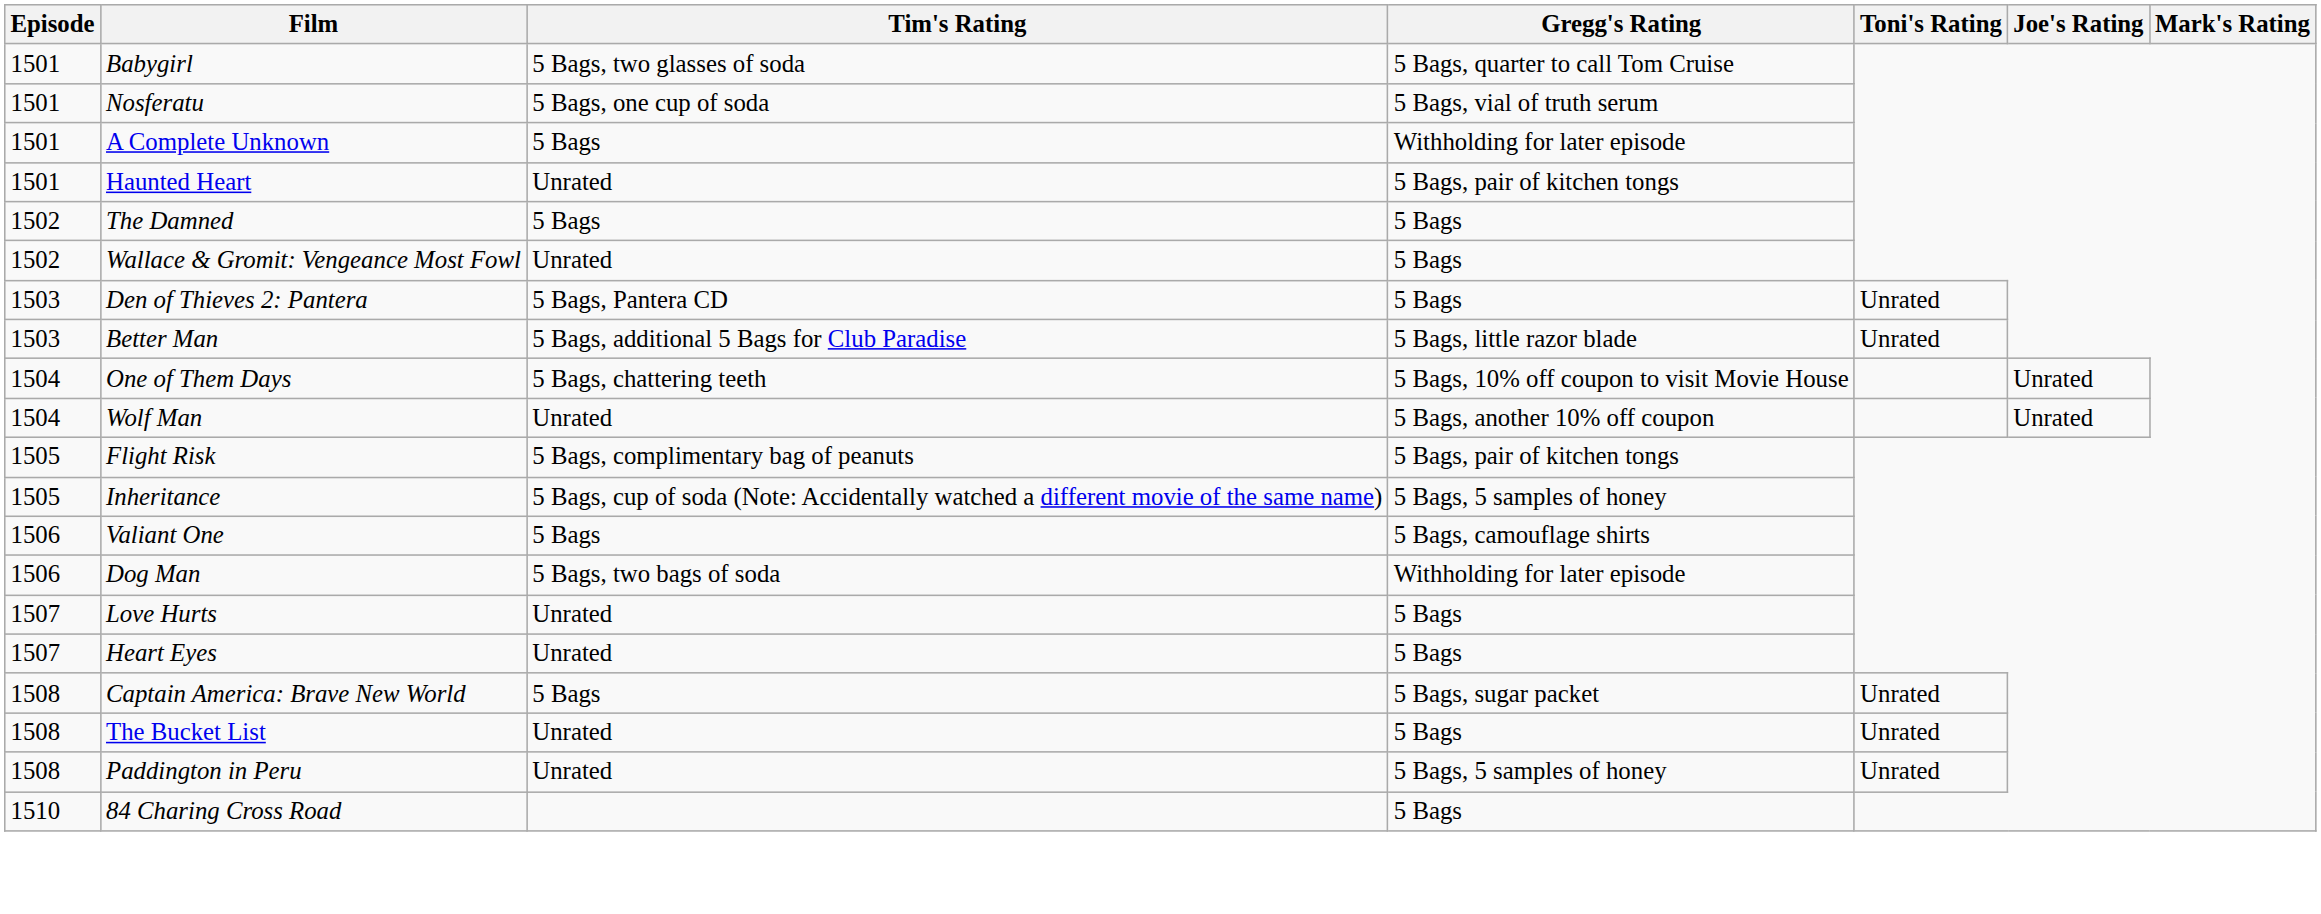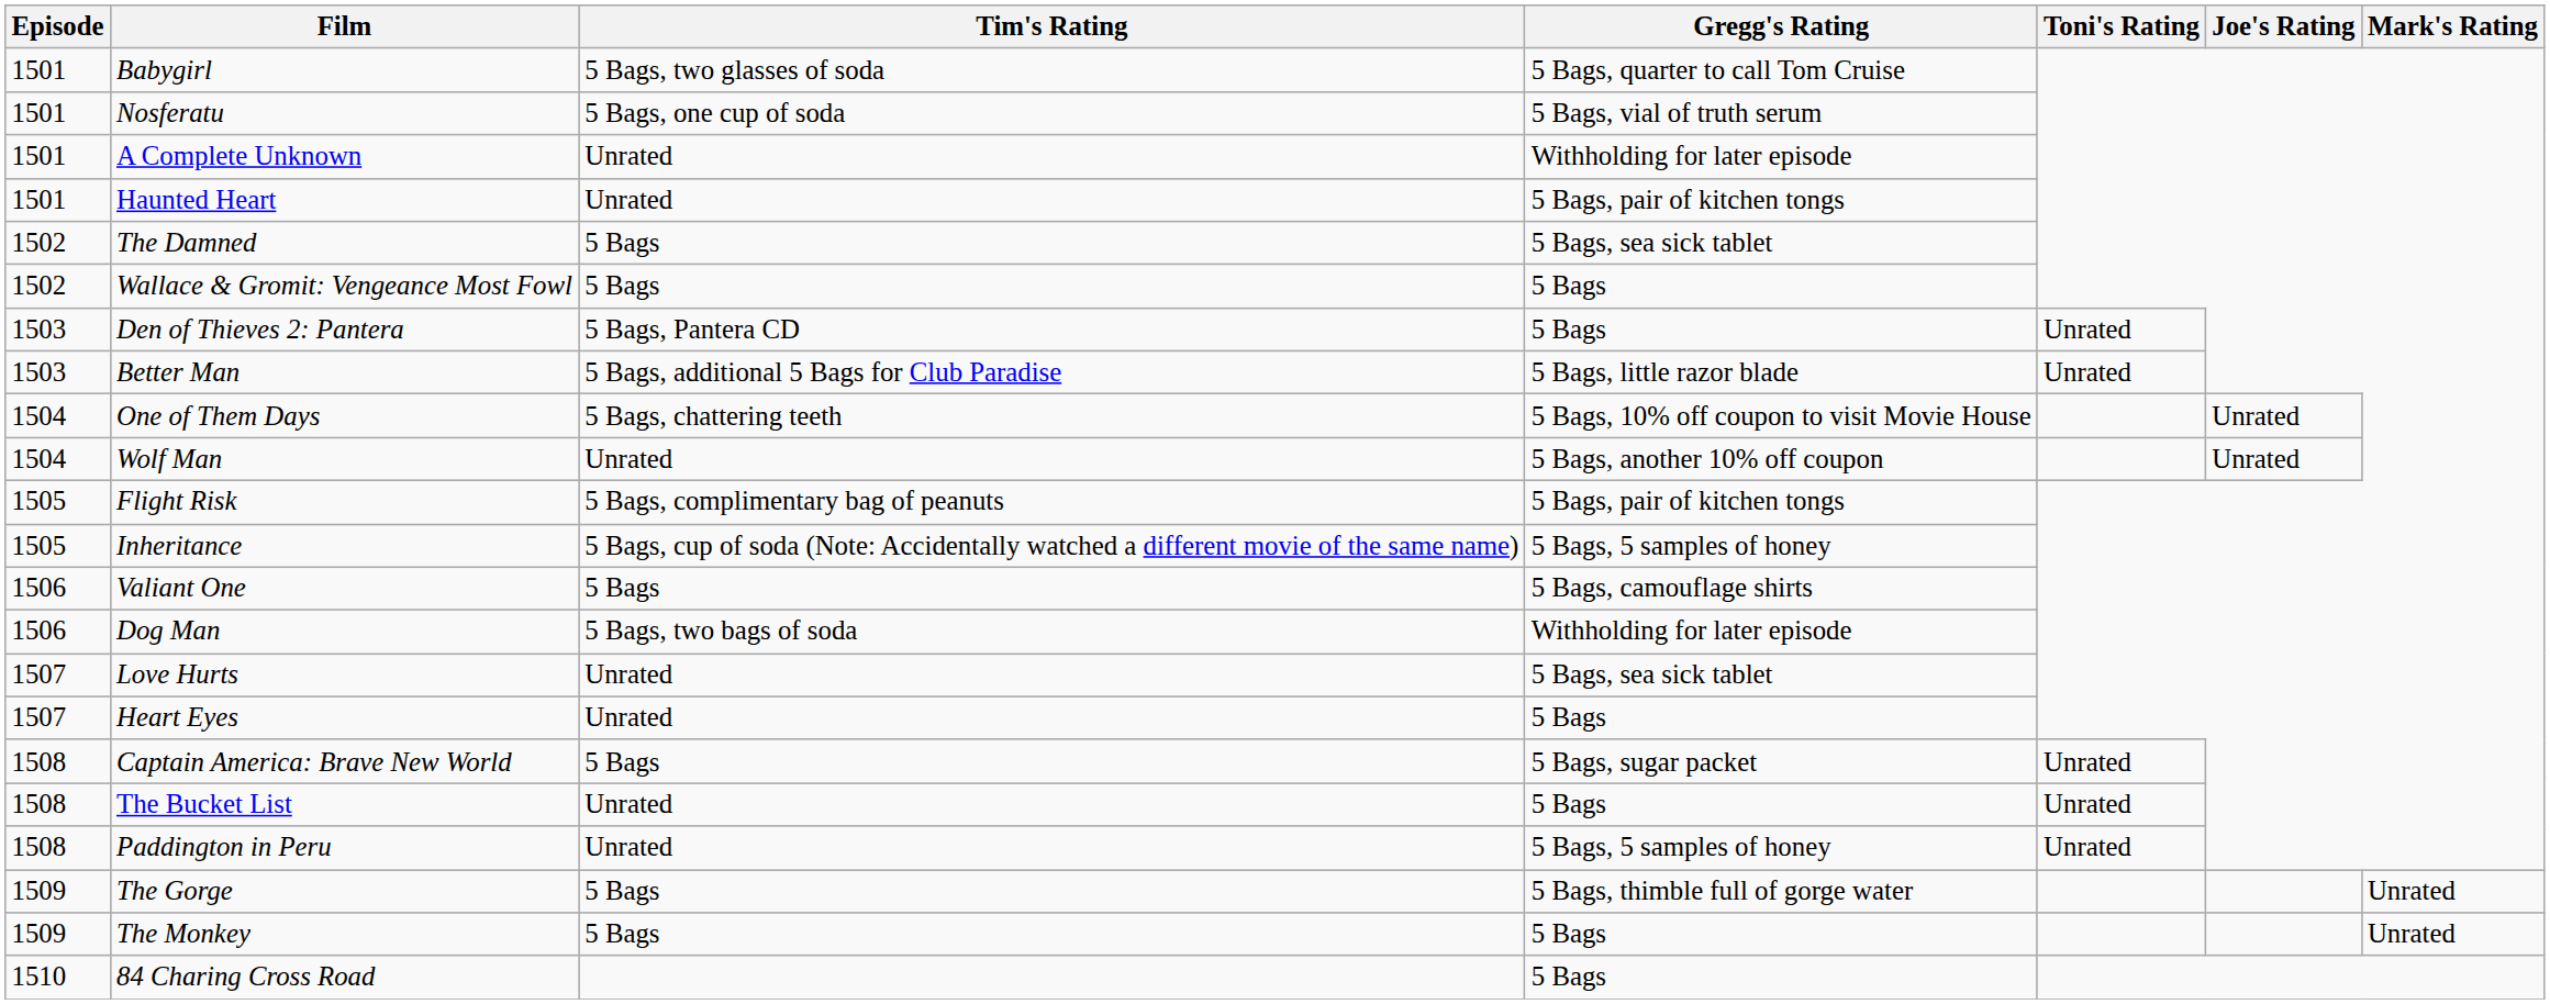A Complete Unknown | Tim's Rating: 5 Bags -> Unrated
The Damned | Gregg's Rating: 5 Bags -> 5 Bags, sea sick tablet
Wallace & Gromit: Vengeance Most Fowl | Tim's Rating: Unrated -> 5 Bags
Love Hurts | Gregg's Rating: 5 Bags -> 5 Bags, sea sick tablet
+ row: 1509 | The Gorge | 5 Bags | 5 Bags, thimble full of gorge water | Unrated
+ row: 1509 | The Monkey | 5 Bags | 5 Bags | Unrated
